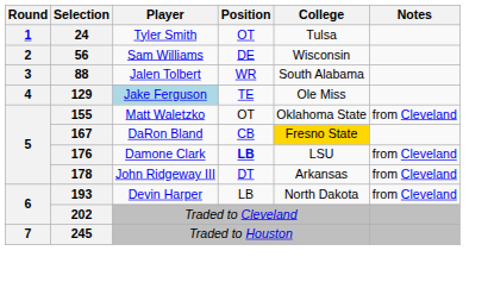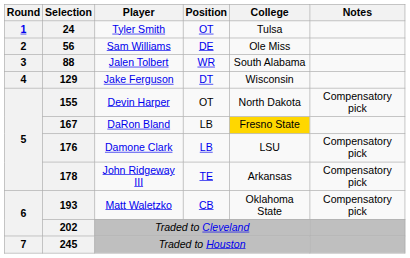56 | College: Wisconsin -> Ole Miss
129 | Player: lightblue background -> no background
129 | Position: TE -> DT
129 | College: Ole Miss -> Wisconsin
155 | Player: Matt Waletzko -> Devin Harper
155 | College: Oklahoma State -> North Dakota
155 | Notes: from Cleveland -> Compensatory pick
167 | Position: CB -> LB
176 | Position: bold -> normal
176 | Notes: from Cleveland -> Compensatory pick
178 | Position: DT -> TE
178 | Notes: from Cleveland -> Compensatory pick
193 | Player: Devin Harper -> Matt Waletzko
193 | Position: LB -> CB
193 | College: North Dakota -> Oklahoma State
193 | Notes: from Cleveland -> Compensatory pick
